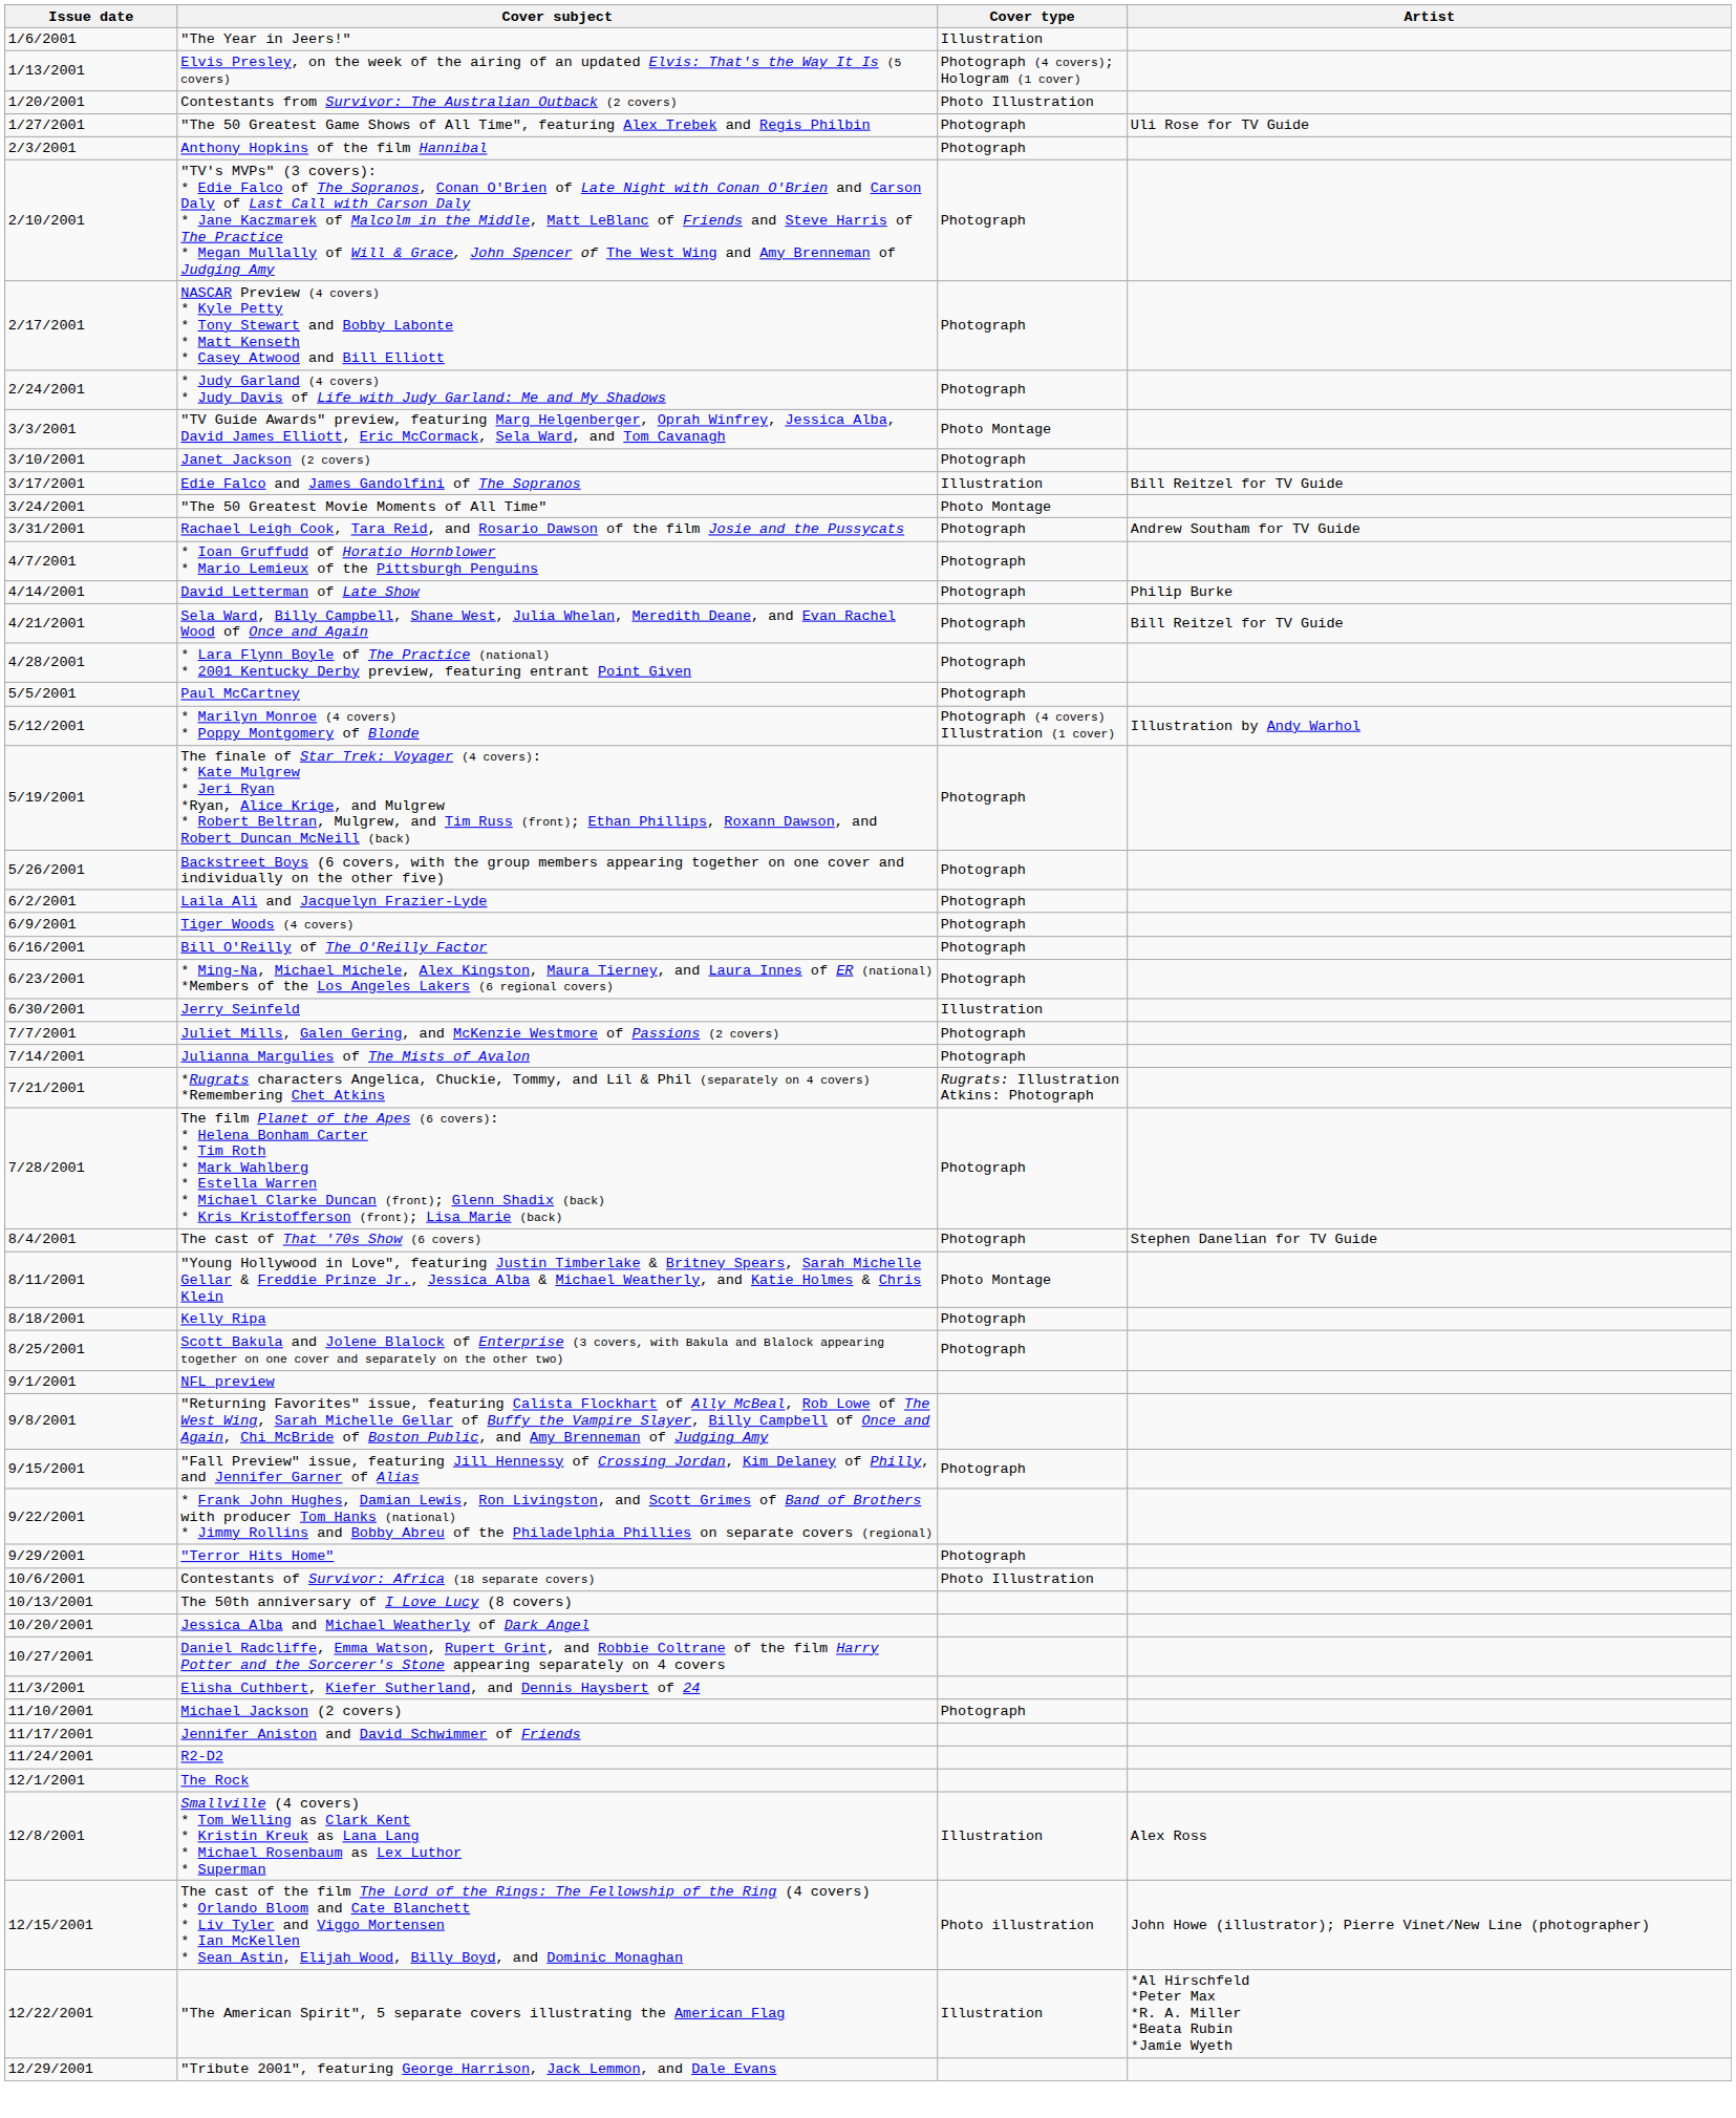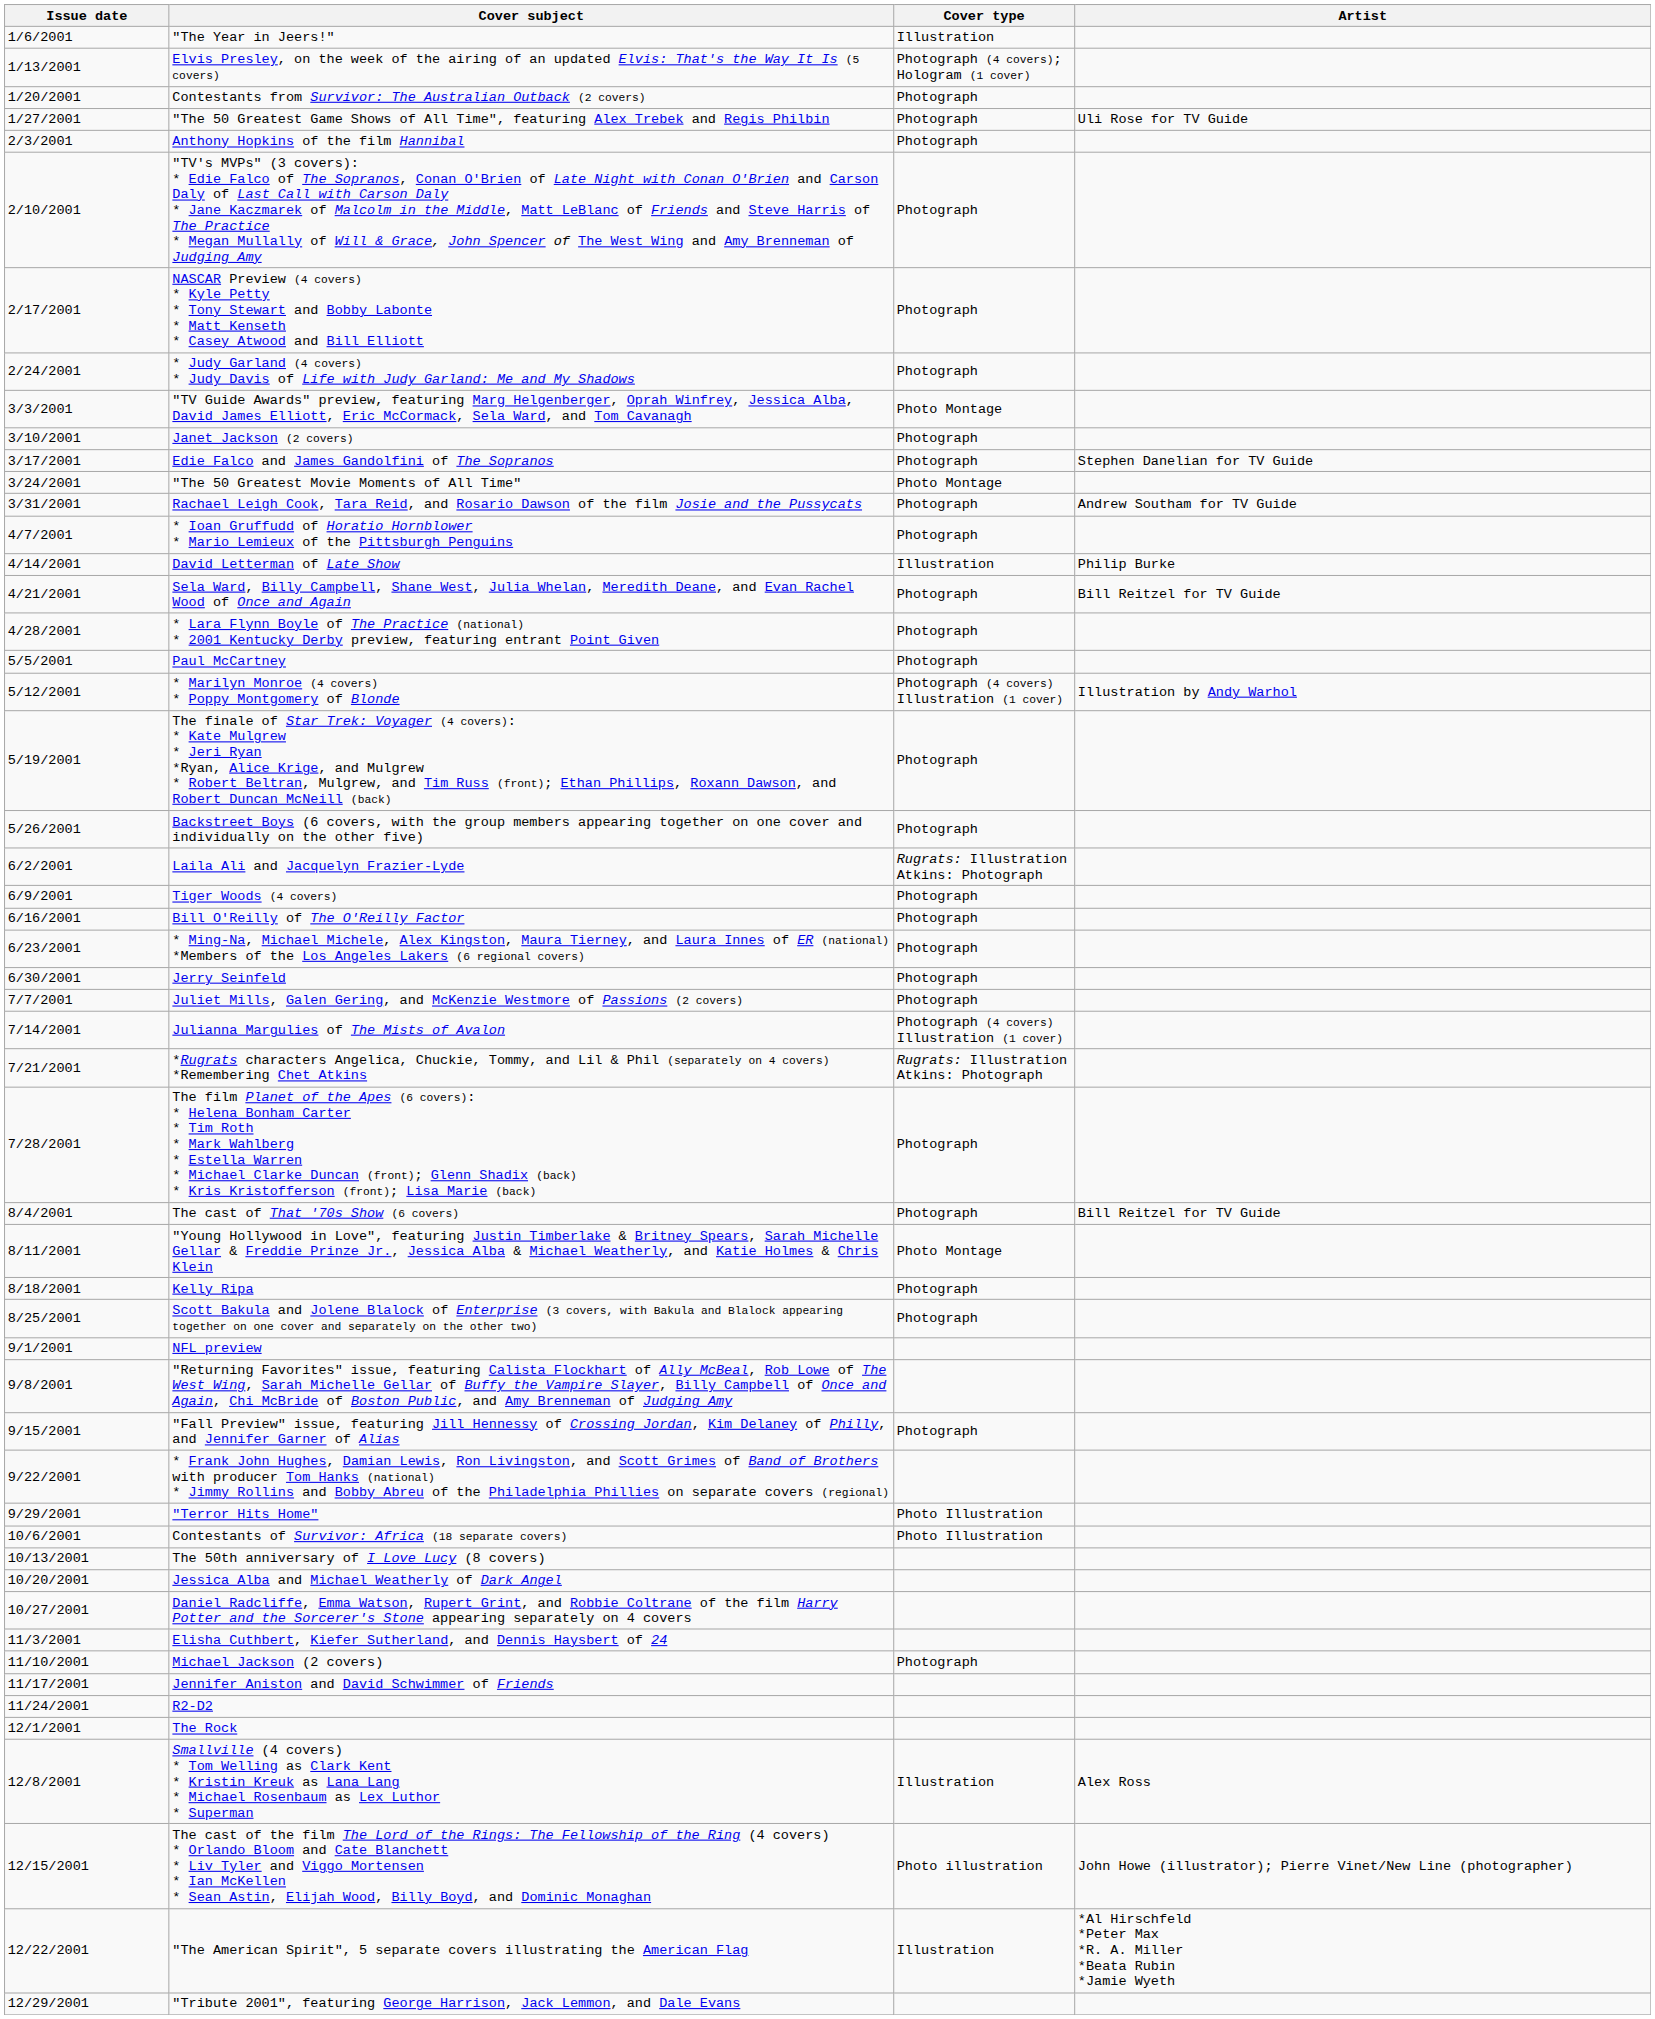Contestants from Survivor: The Australian Outback (2 covers) | Cover type: Photo Illustration -> Photograph
Edie Falco and James Gandolfini of The Sopranos | Cover type: Illustration -> Photograph
Edie Falco and James Gandolfini of The Sopranos | Artist: Bill Reitzel for TV Guide -> Stephen Danelian for TV Guide
David Letterman of Late Show | Cover type: Photograph -> Illustration
Laila Ali and Jacquelyn Frazier-Lyde | Cover type: Photograph -> Rugrats: Illustration Atkins: Photograph
Jerry Seinfeld | Cover type: Illustration -> Photograph
Julianna Margulies of The Mists of Avalon | Cover type: Photograph -> Photograph (4 covers) Illustration (1 cover)
The cast of That '70s Show (6 covers) | Artist: Stephen Danelian for TV Guide -> Bill Reitzel for TV Guide
"Terror Hits Home" | Cover type: Photograph -> Photo Illustration
